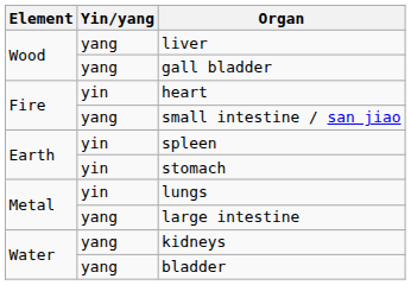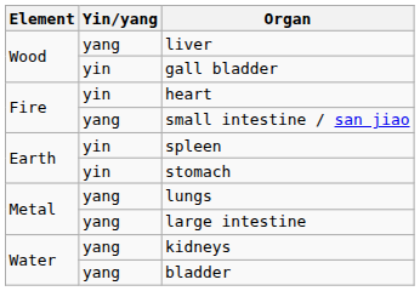gall bladder | Yin/yang: yang -> yin
lungs | Yin/yang: yin -> yang
